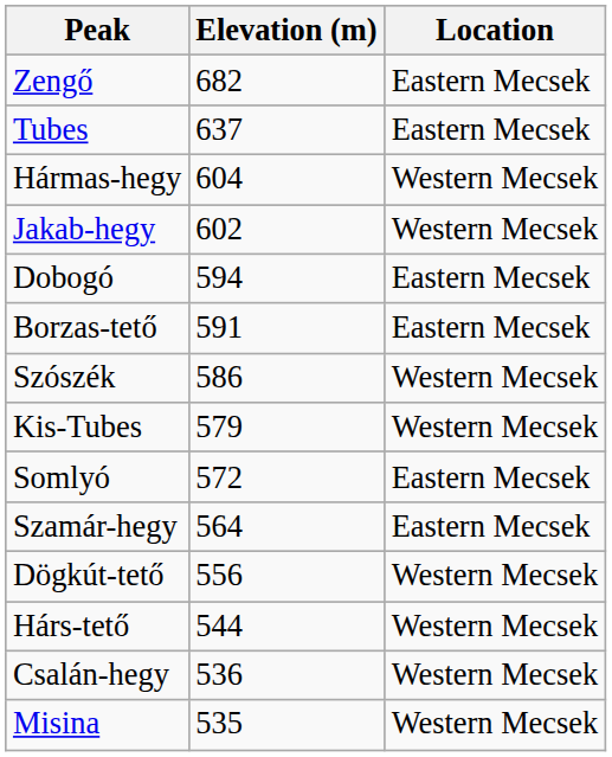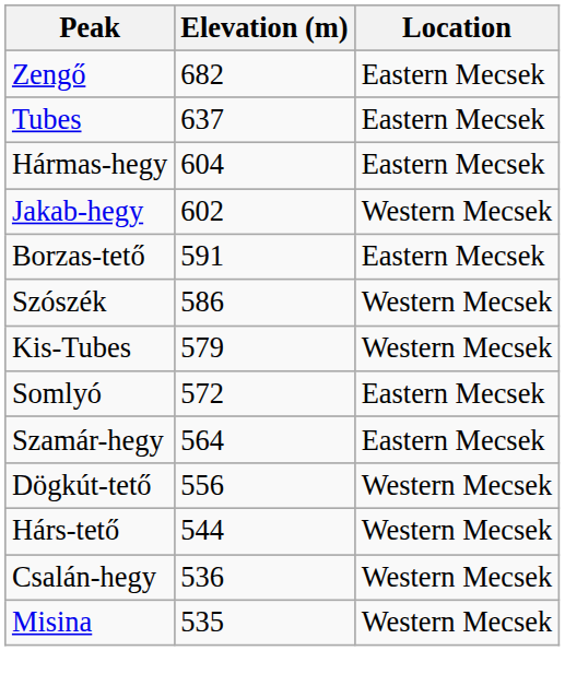Hármas-hegy | Location: Western Mecsek -> Eastern Mecsek
- row: Dobogó | 594 | Eastern Mecsek
